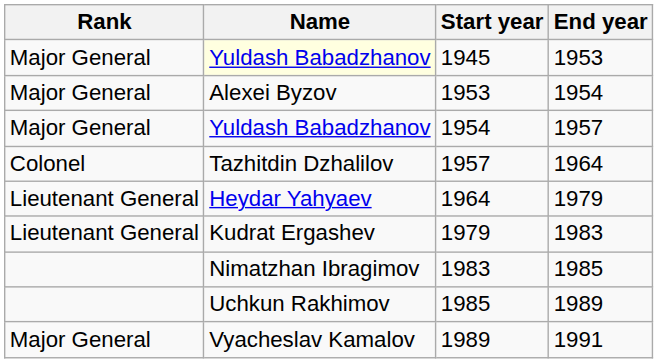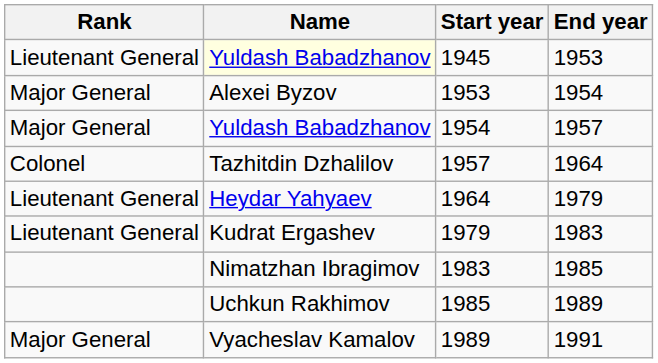1945 | Rank: Major General -> Lieutenant General
